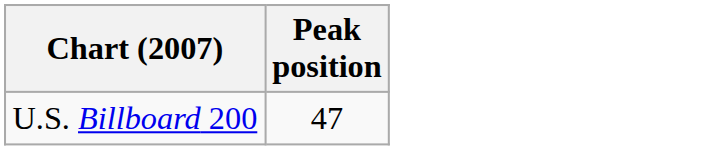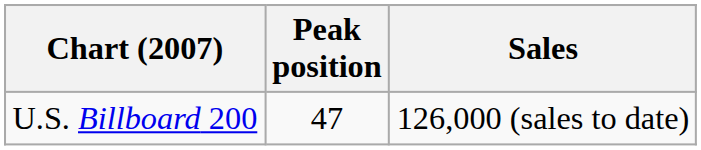+ column: Sales | 126,000 (sales to date)
